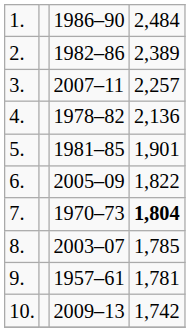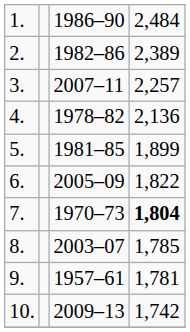5. | column 4: 1,901 -> 1,899
